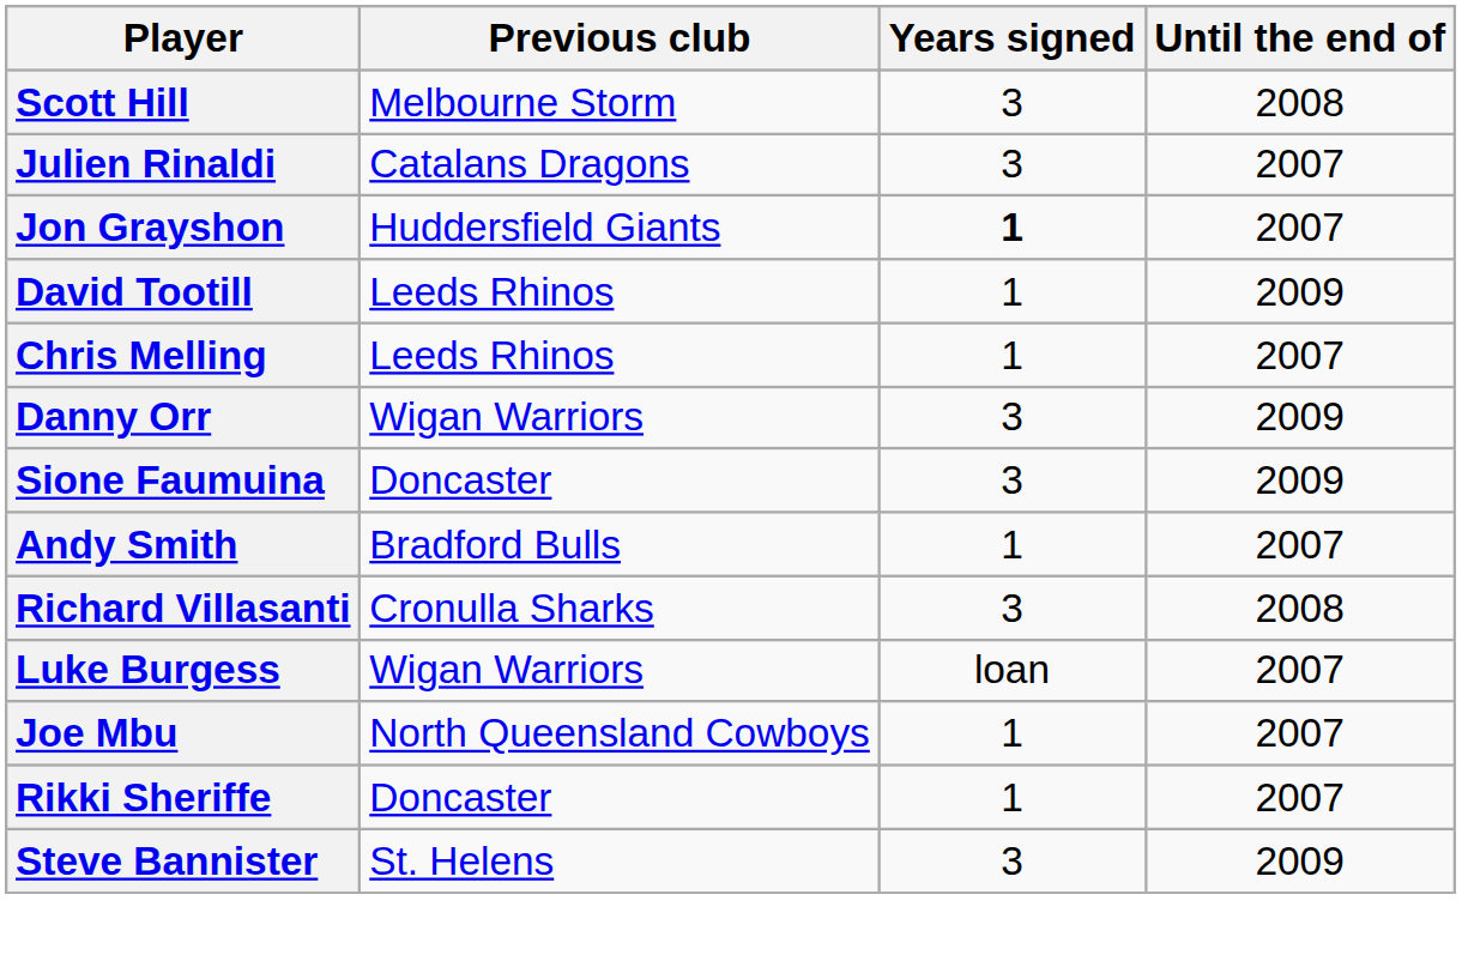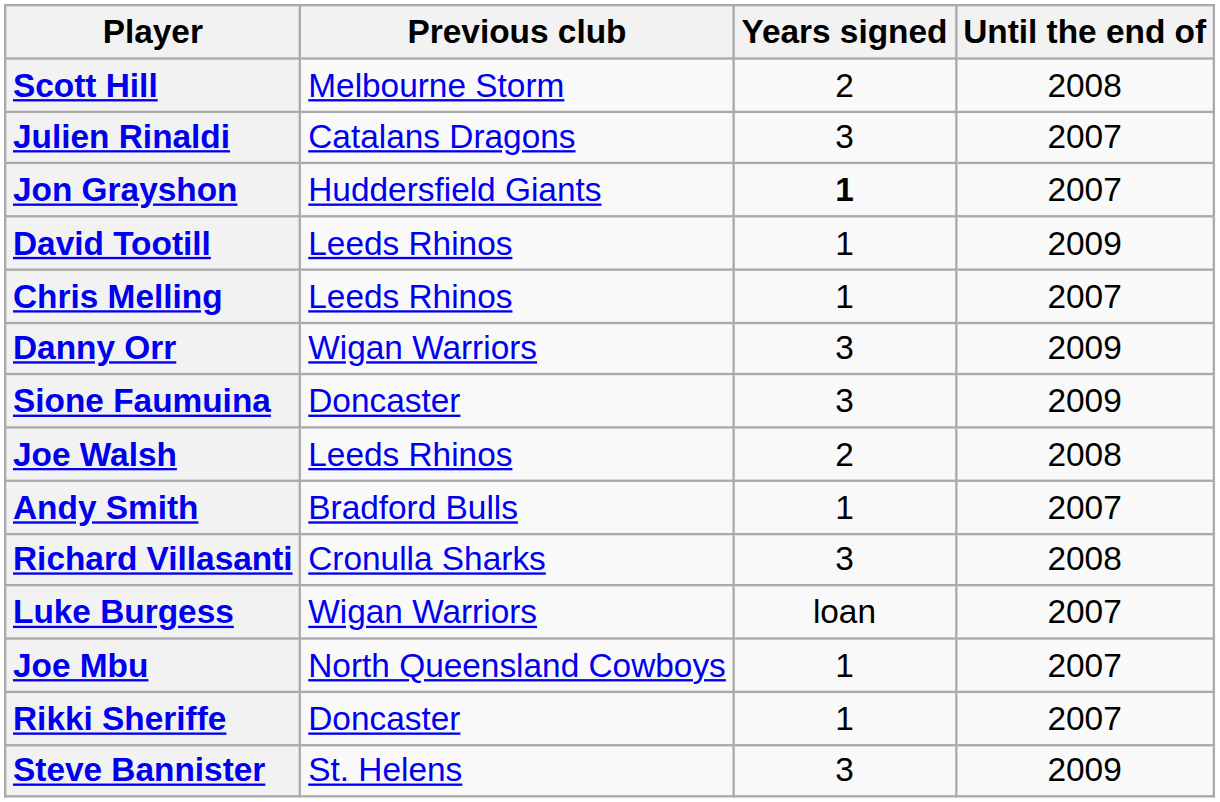Scott Hill | Years signed: 3 -> 2
+ row: Joe Walsh | Leeds Rhinos | 2 | 2008
